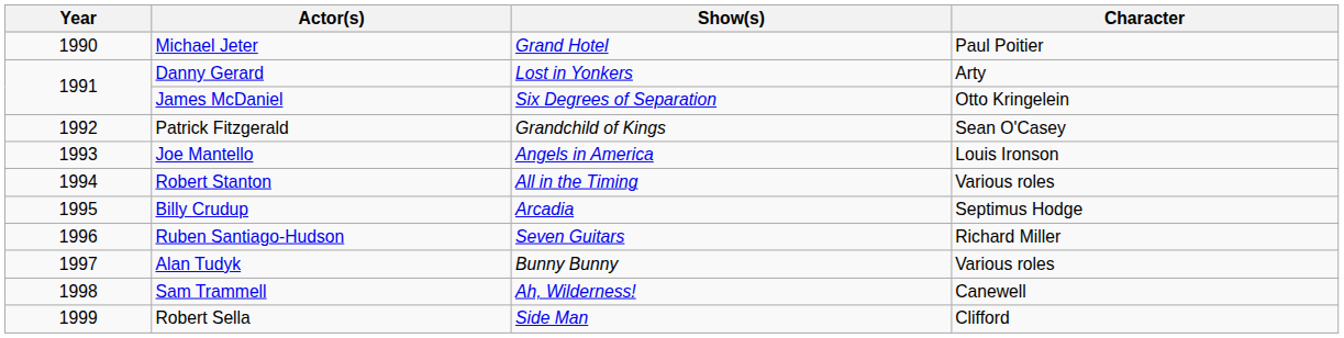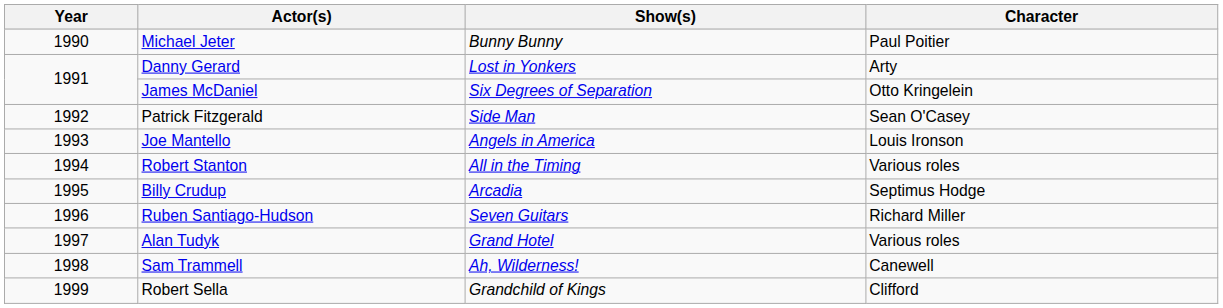Michael Jeter | Show(s): Grand Hotel -> Bunny Bunny
Patrick Fitzgerald | Show(s): Grandchild of Kings -> Side Man
Alan Tudyk | Show(s): Bunny Bunny -> Grand Hotel
Robert Sella | Show(s): Side Man -> Grandchild of Kings
